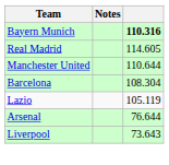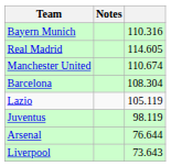Bayern Munich | column 3: bold -> normal
Manchester United | column 3: 110.644 -> 110.674
+ row: Juventus | 98.119
